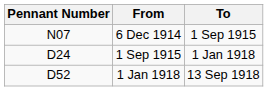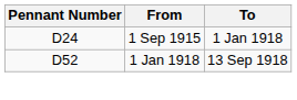- row: N07 | 6 Dec 1914 | 1 Sep 1915
